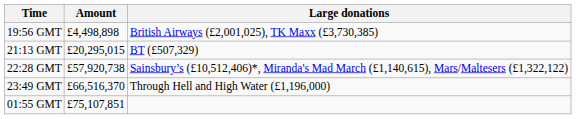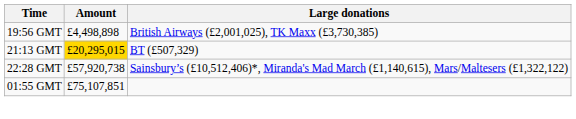21:13 GMT | Amount: no background -> gold background
- row: 23:49 GMT | £66,516,370 | Through Hell and High Water (£1,196,000)
